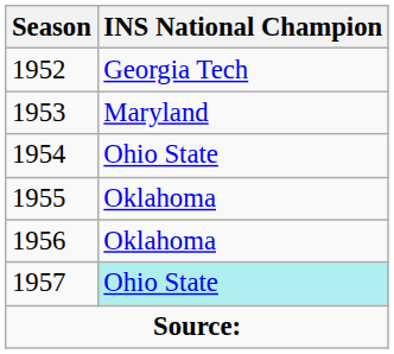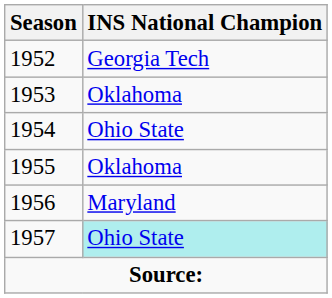1953 | INS National Champion: Maryland -> Oklahoma
1956 | INS National Champion: Oklahoma -> Maryland
